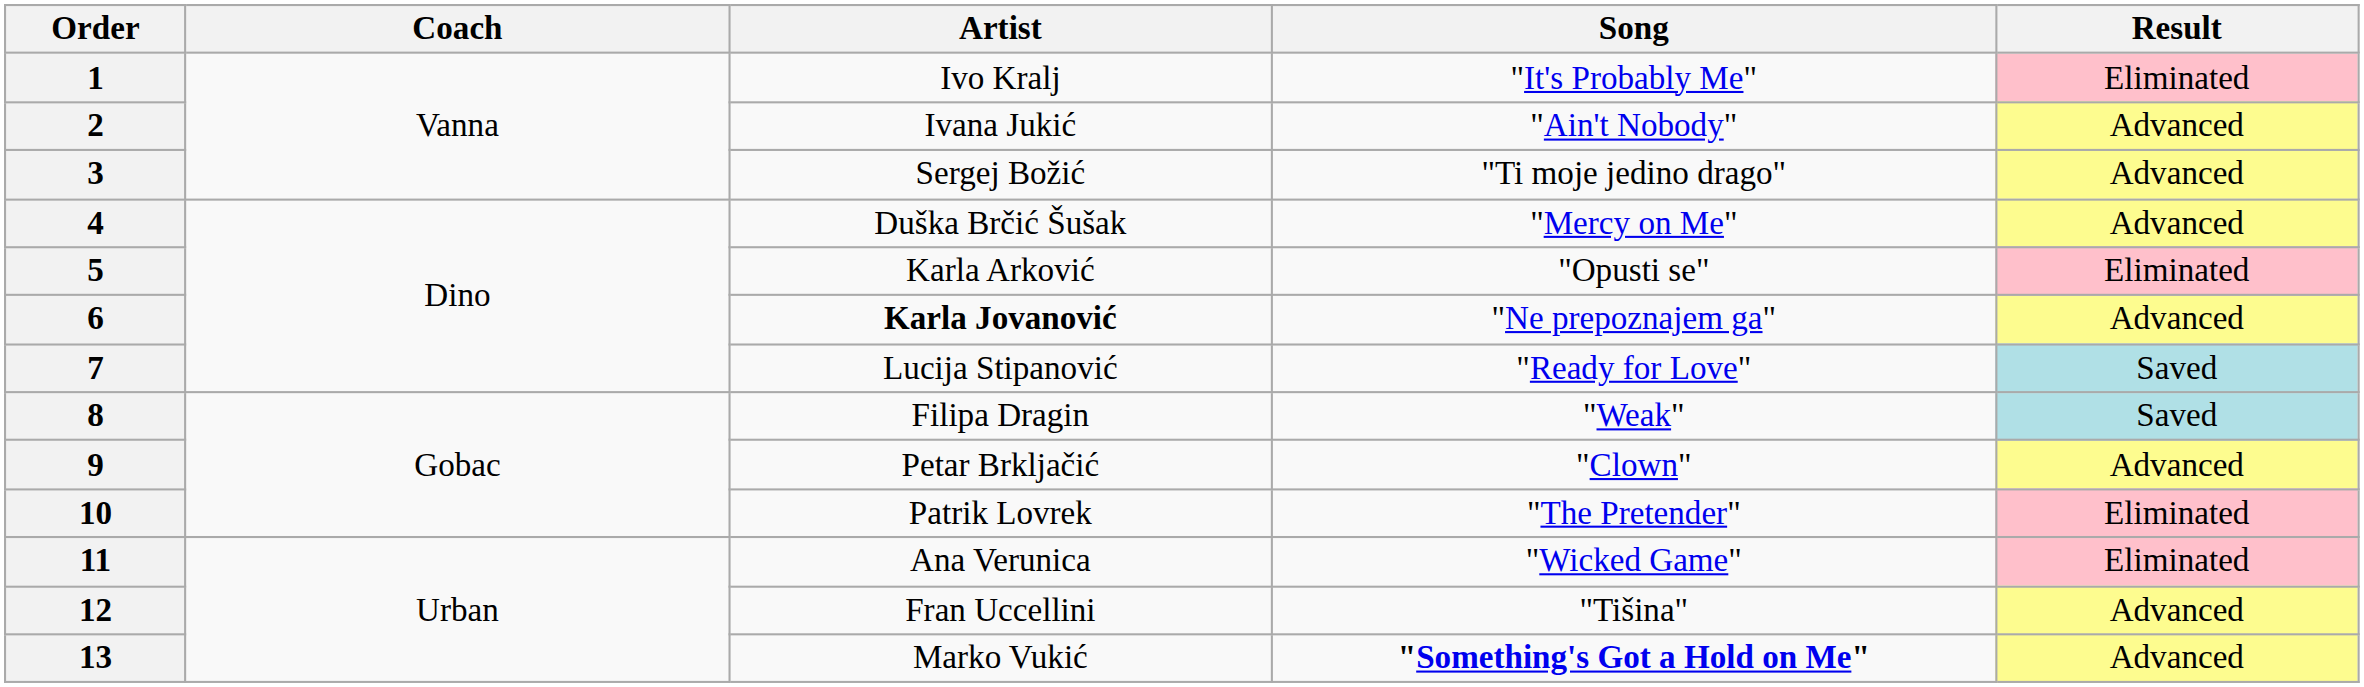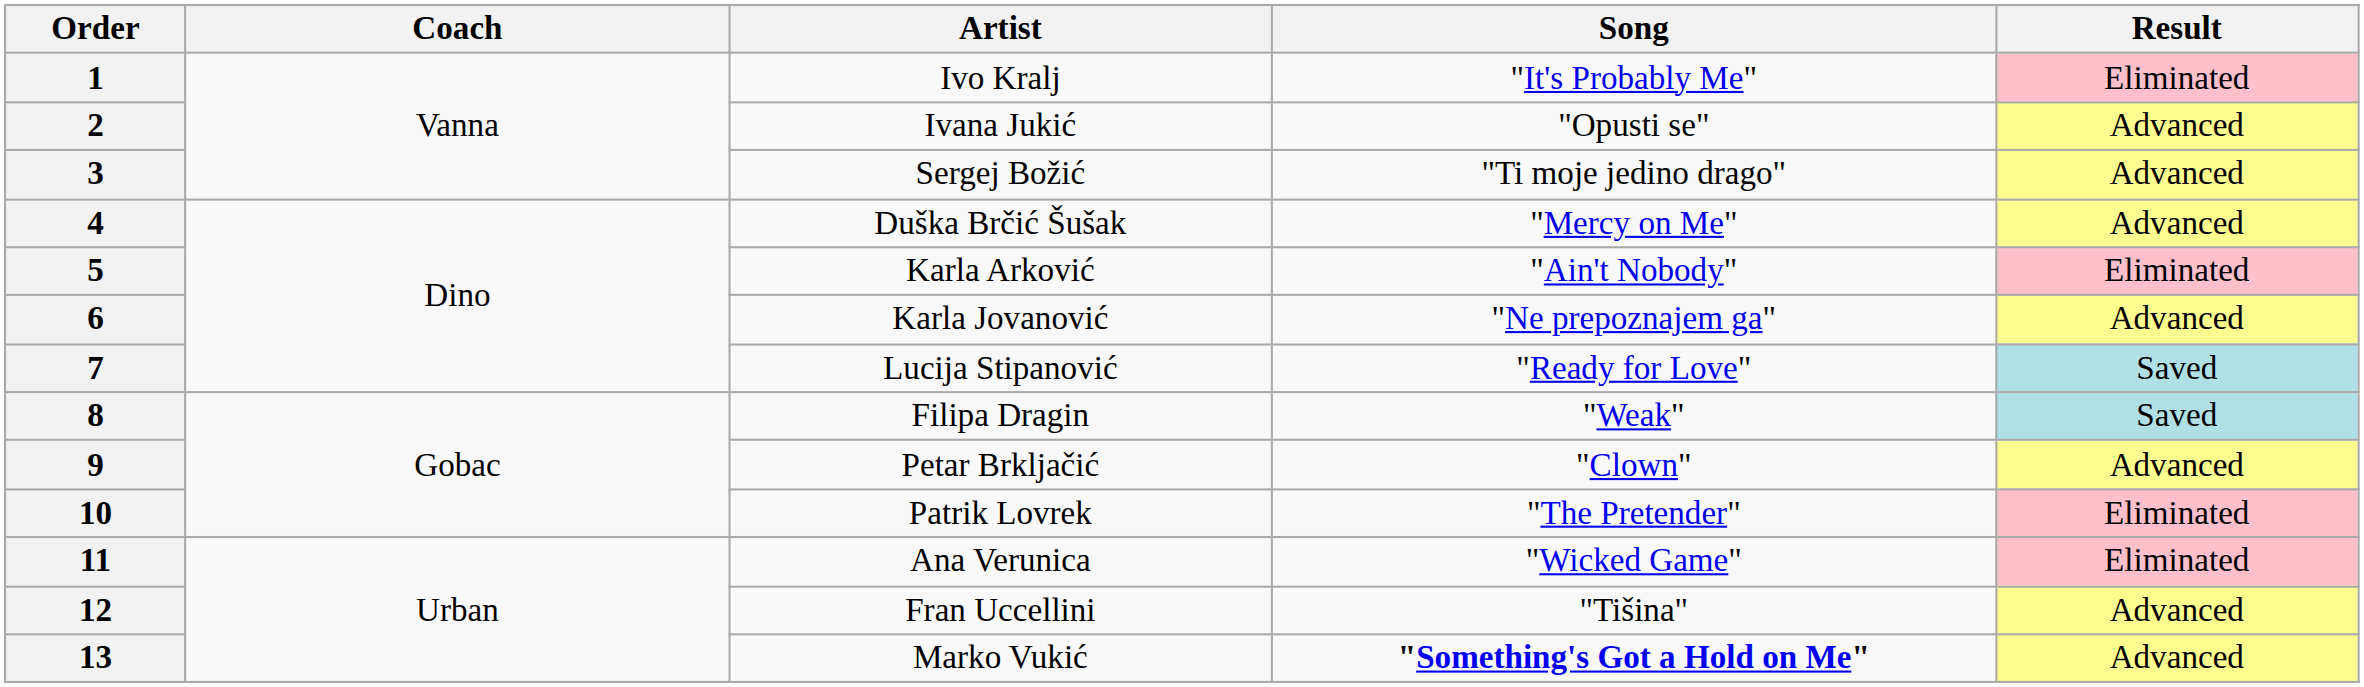2 | Song: "Ain't Nobody" -> "Opusti se"
5 | Song: "Opusti se" -> "Ain't Nobody"
6 | Artist: bold -> normal
